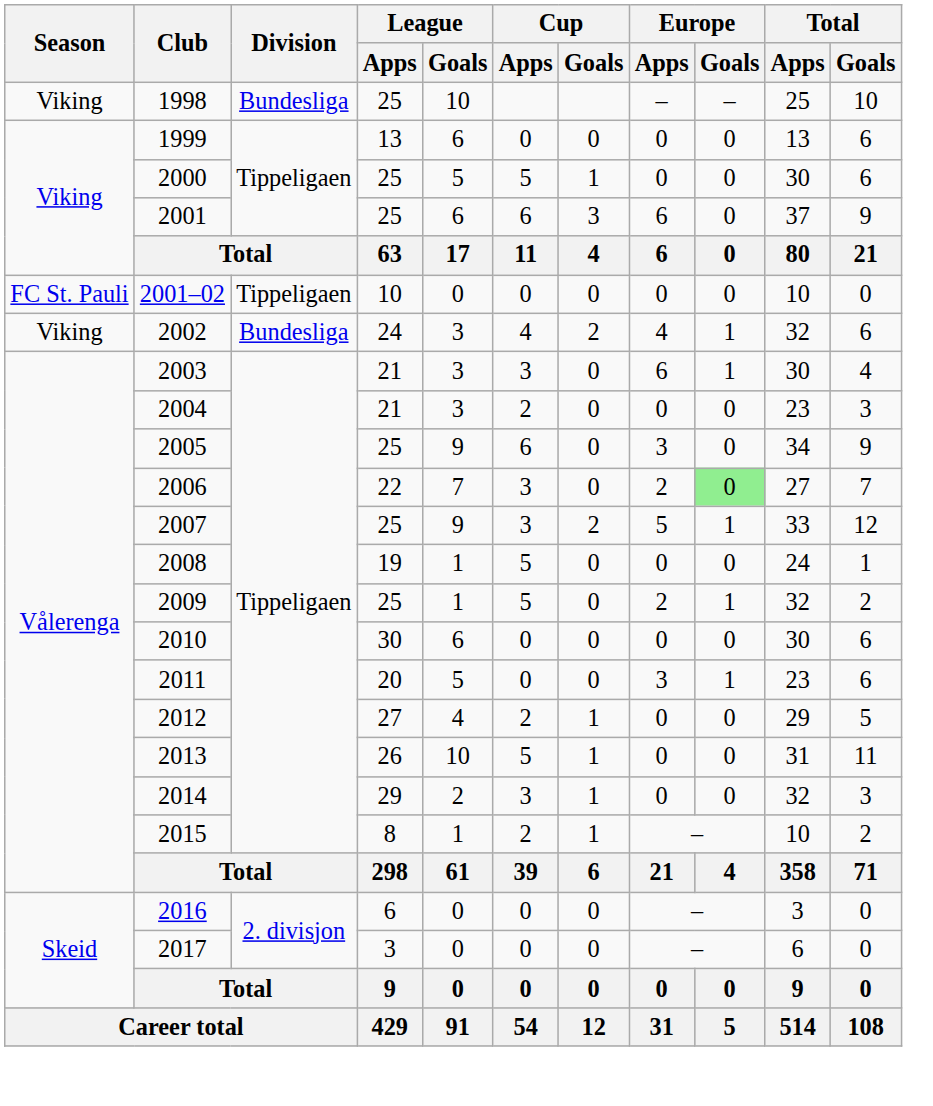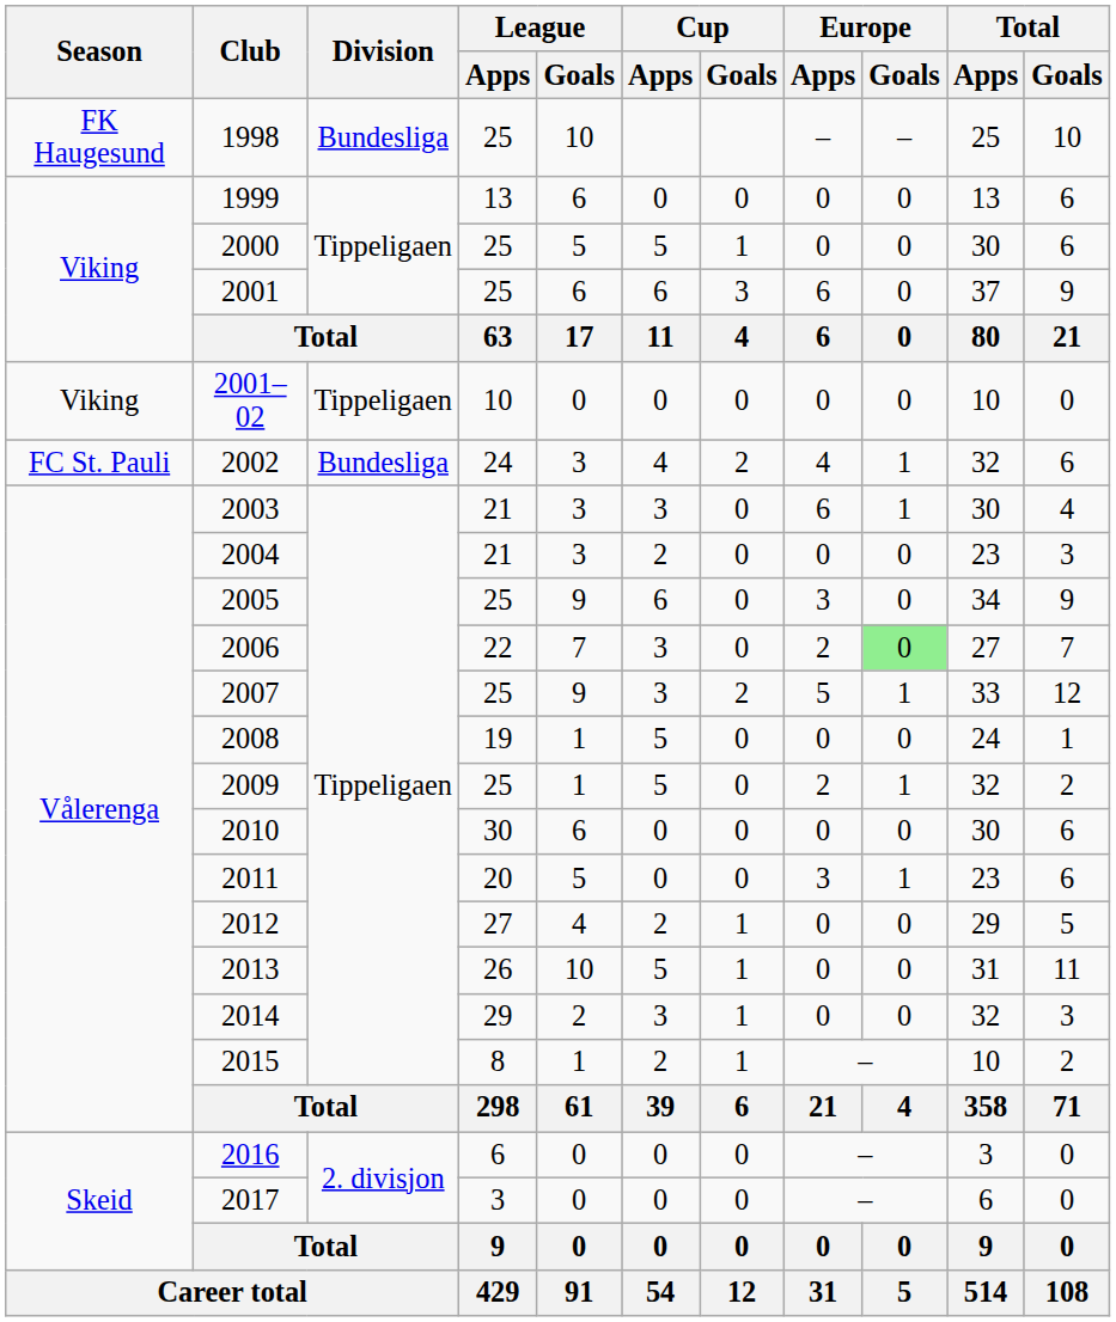1998 | Season: Viking -> FK Haugesund
2001–02 | Season: FC St. Pauli -> Viking
2002 | Season: Viking -> FC St. Pauli
